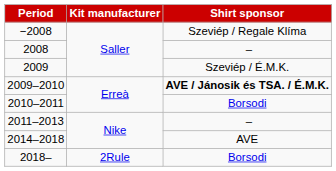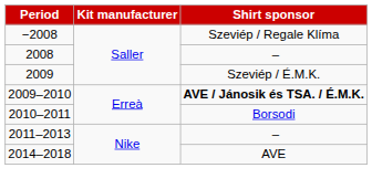- row: 2018– | 2Rule | Borsodi
